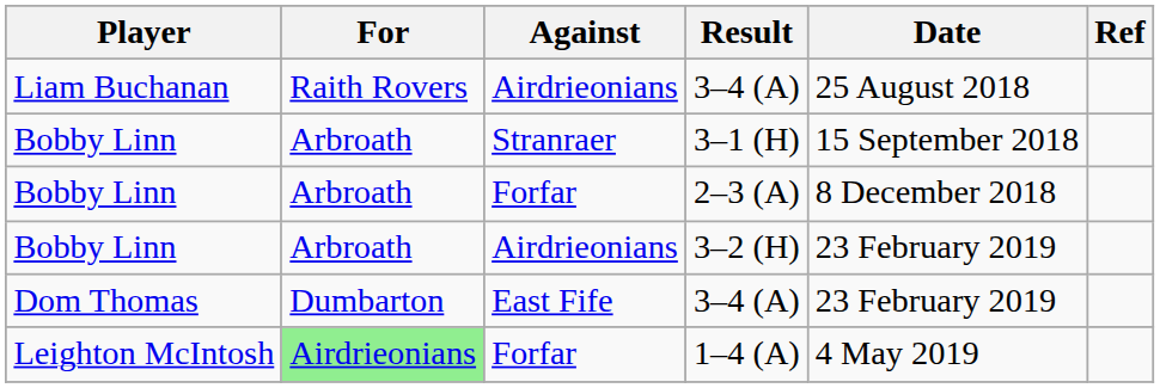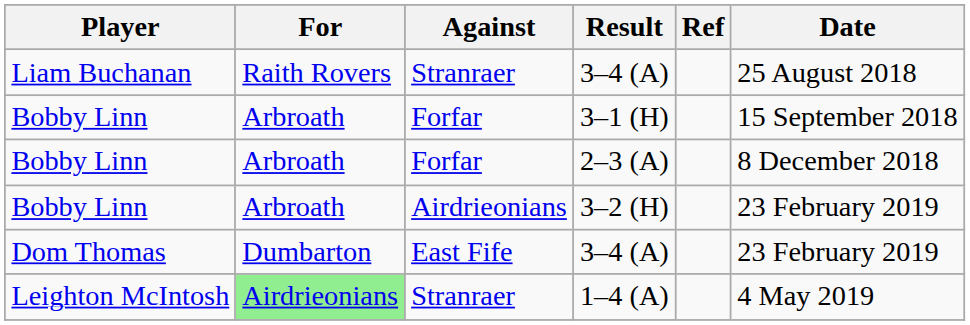columns swapped: Date <-> Ref
Liam Buchanan / 3–4 (A) | Against: Airdrieonians -> Stranraer
3–1 (H) | Against: Stranraer -> Forfar
1–4 (A) | Against: Forfar -> Stranraer
